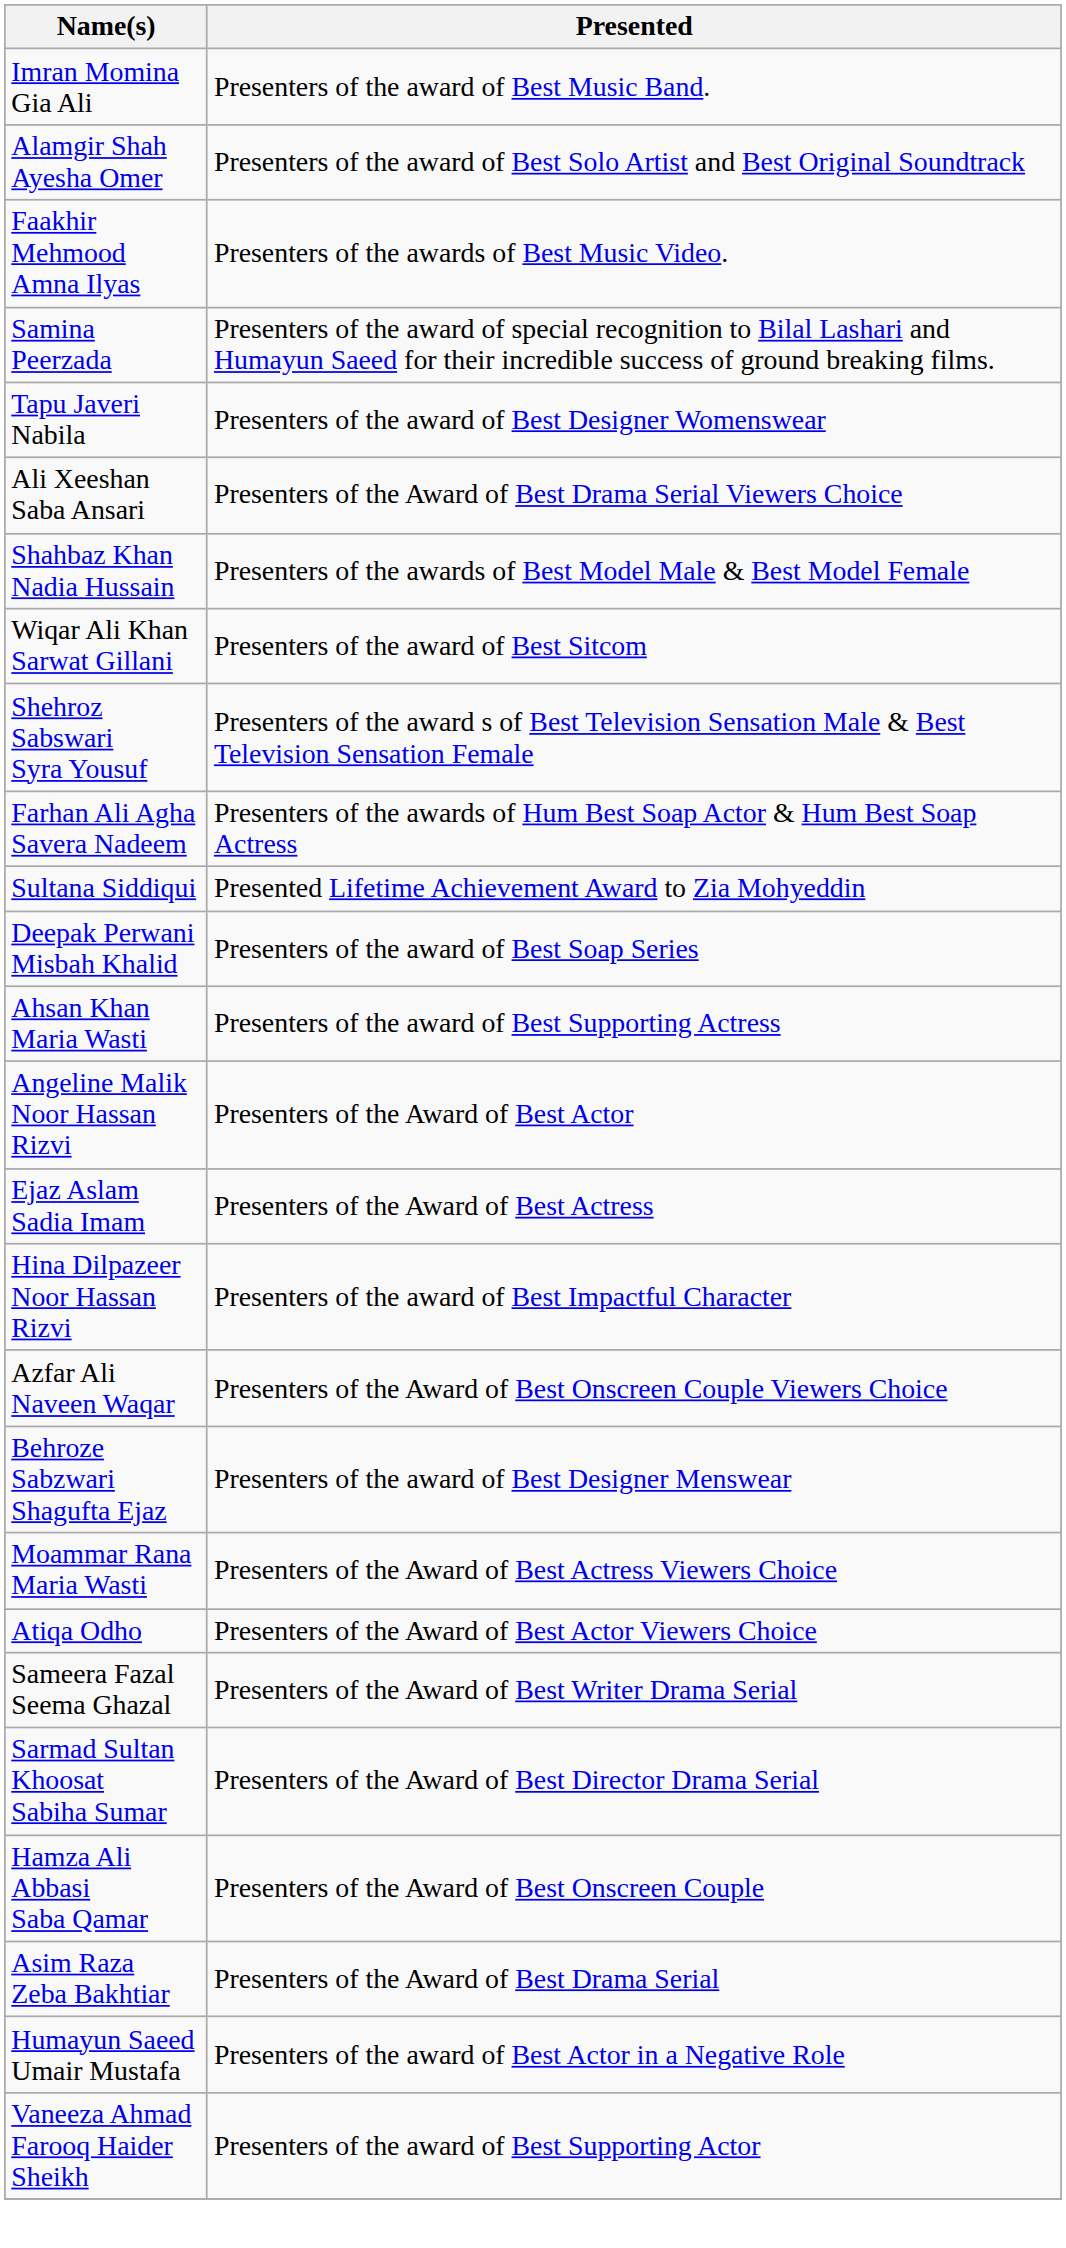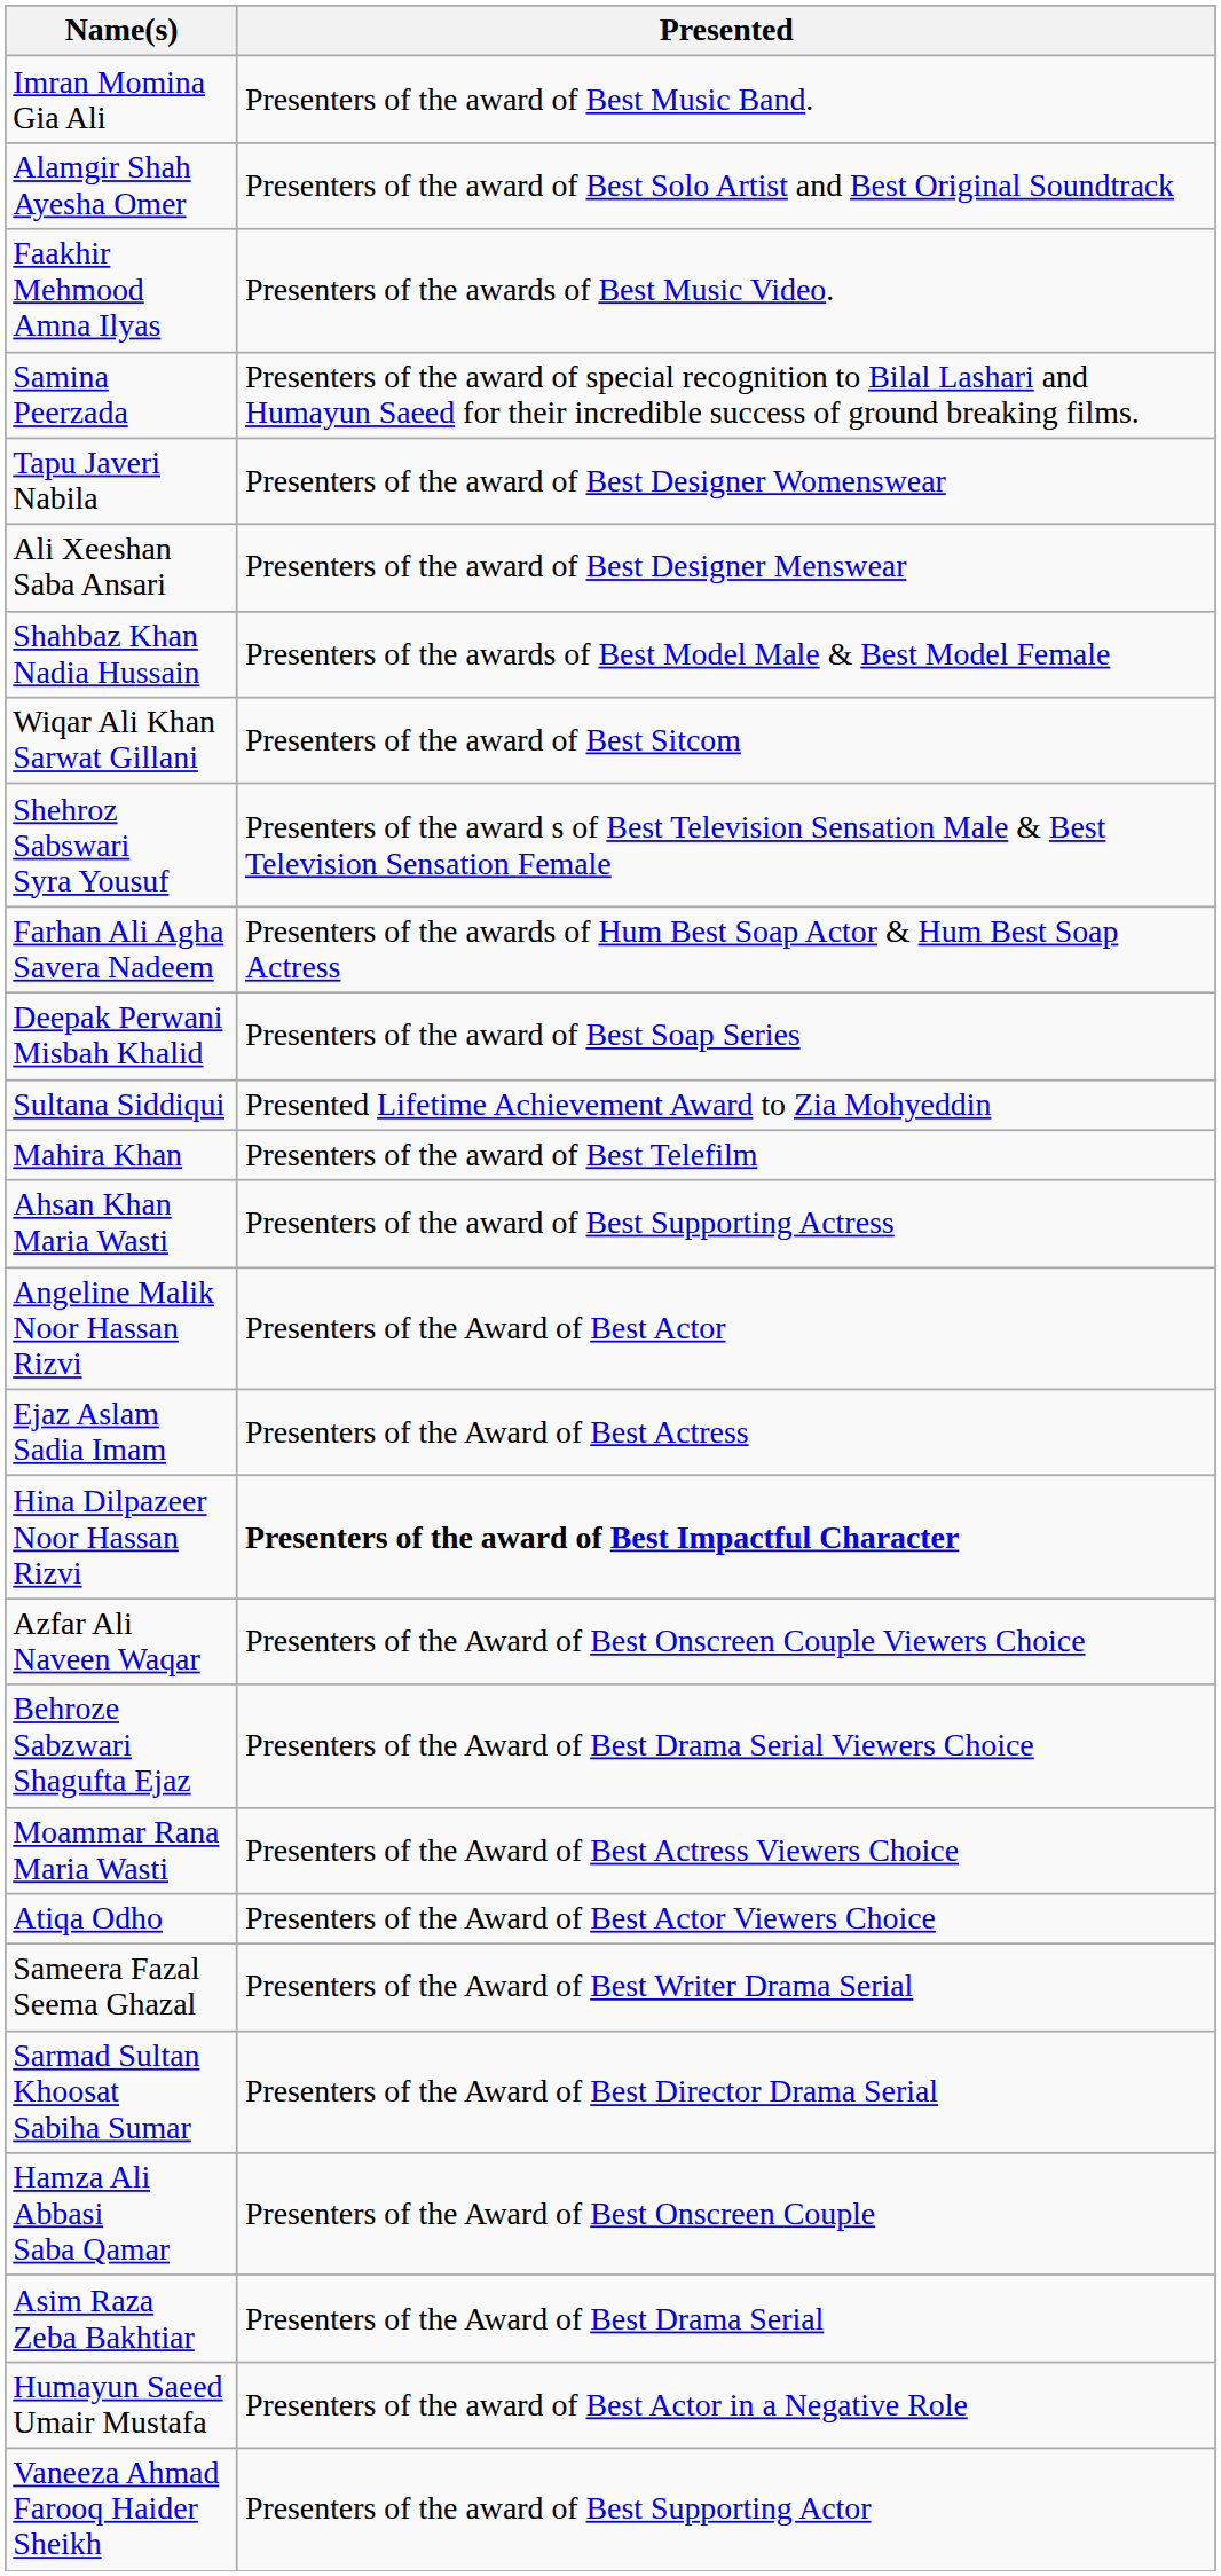Ali Xeeshan Saba Ansari | Presented: Presenters of the Award of Best Drama Serial Viewers Choice -> Presenters of the award of Best Designer Menswear
rows swapped: Deepak Perwani Misbah Khalid <-> Sultana Siddiqui
+ row: Mahira Khan | Presenters of the award of Best Telefilm
Hina Dilpazeer Noor Hassan Rizvi | Presented: normal -> bold
Behroze Sabzwari Shagufta Ejaz | Presented: Presenters of the award of Best Designer Menswear -> Presenters of the Award of Best Drama Serial Viewers Choice
